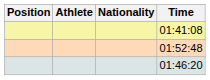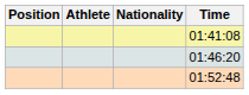rows swapped: 01:46:20 <-> 01:52:48
